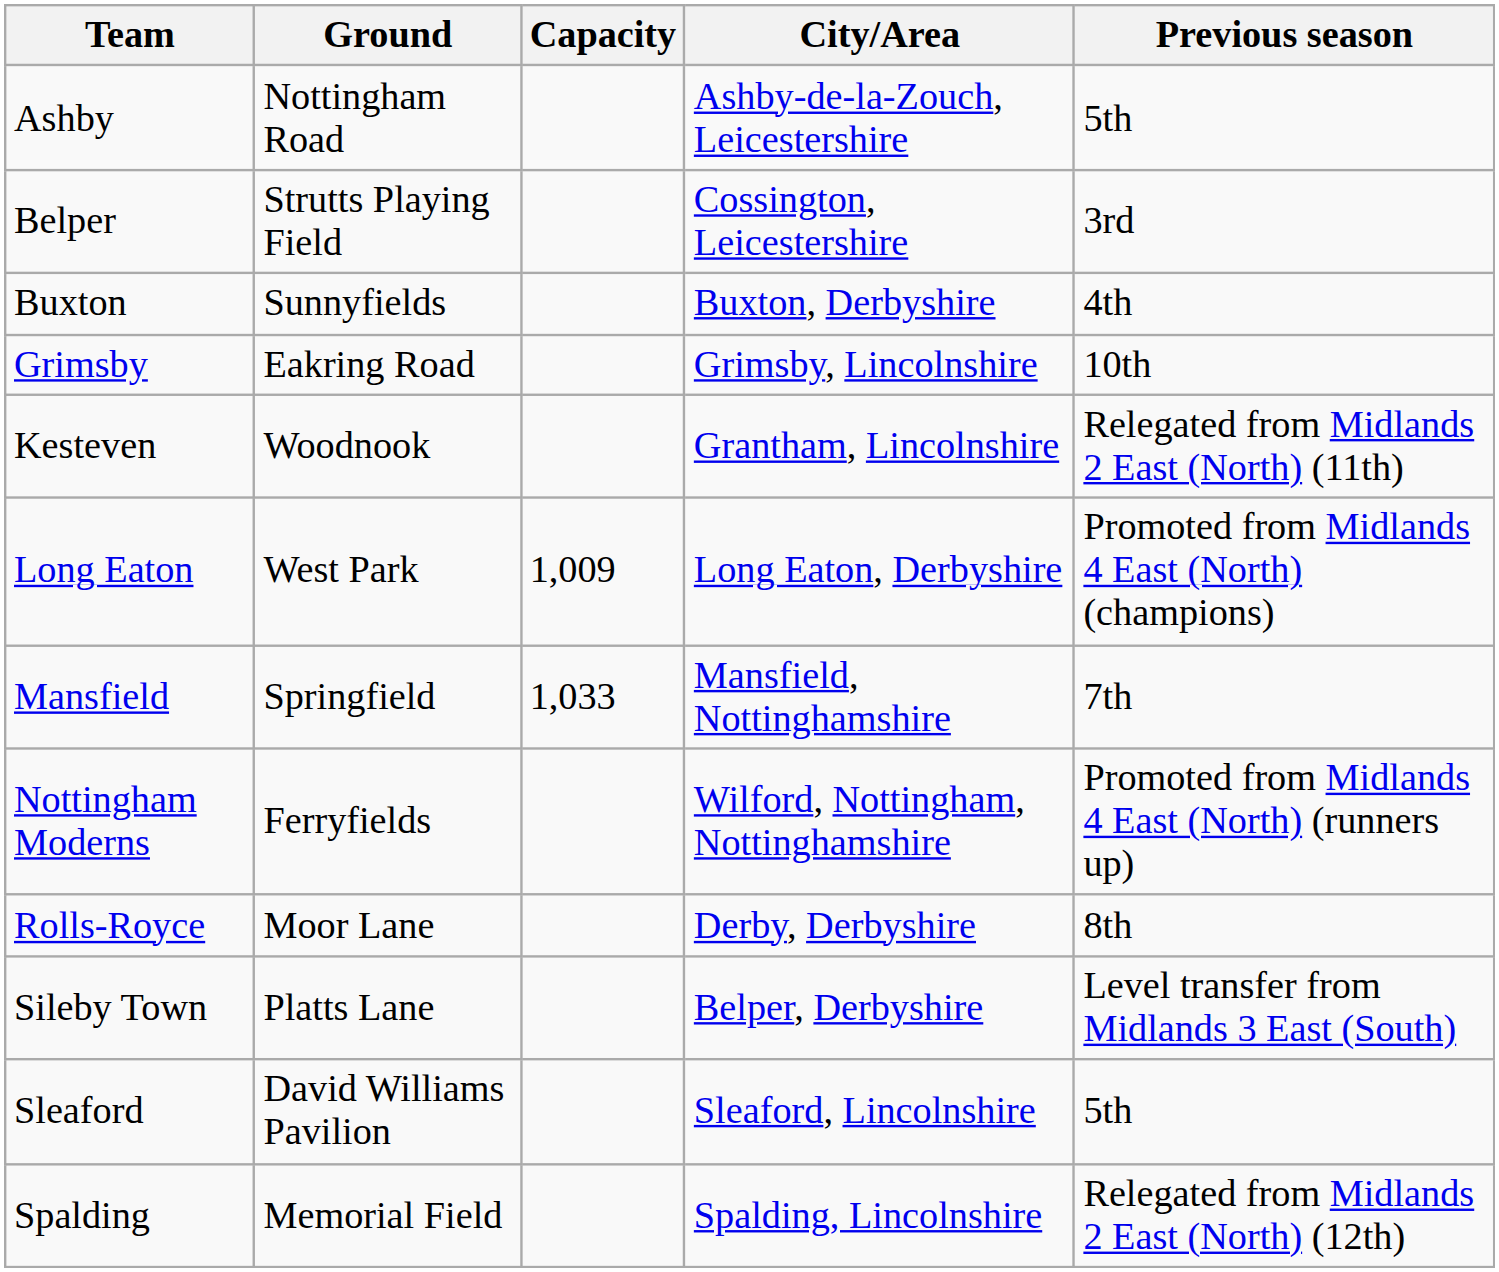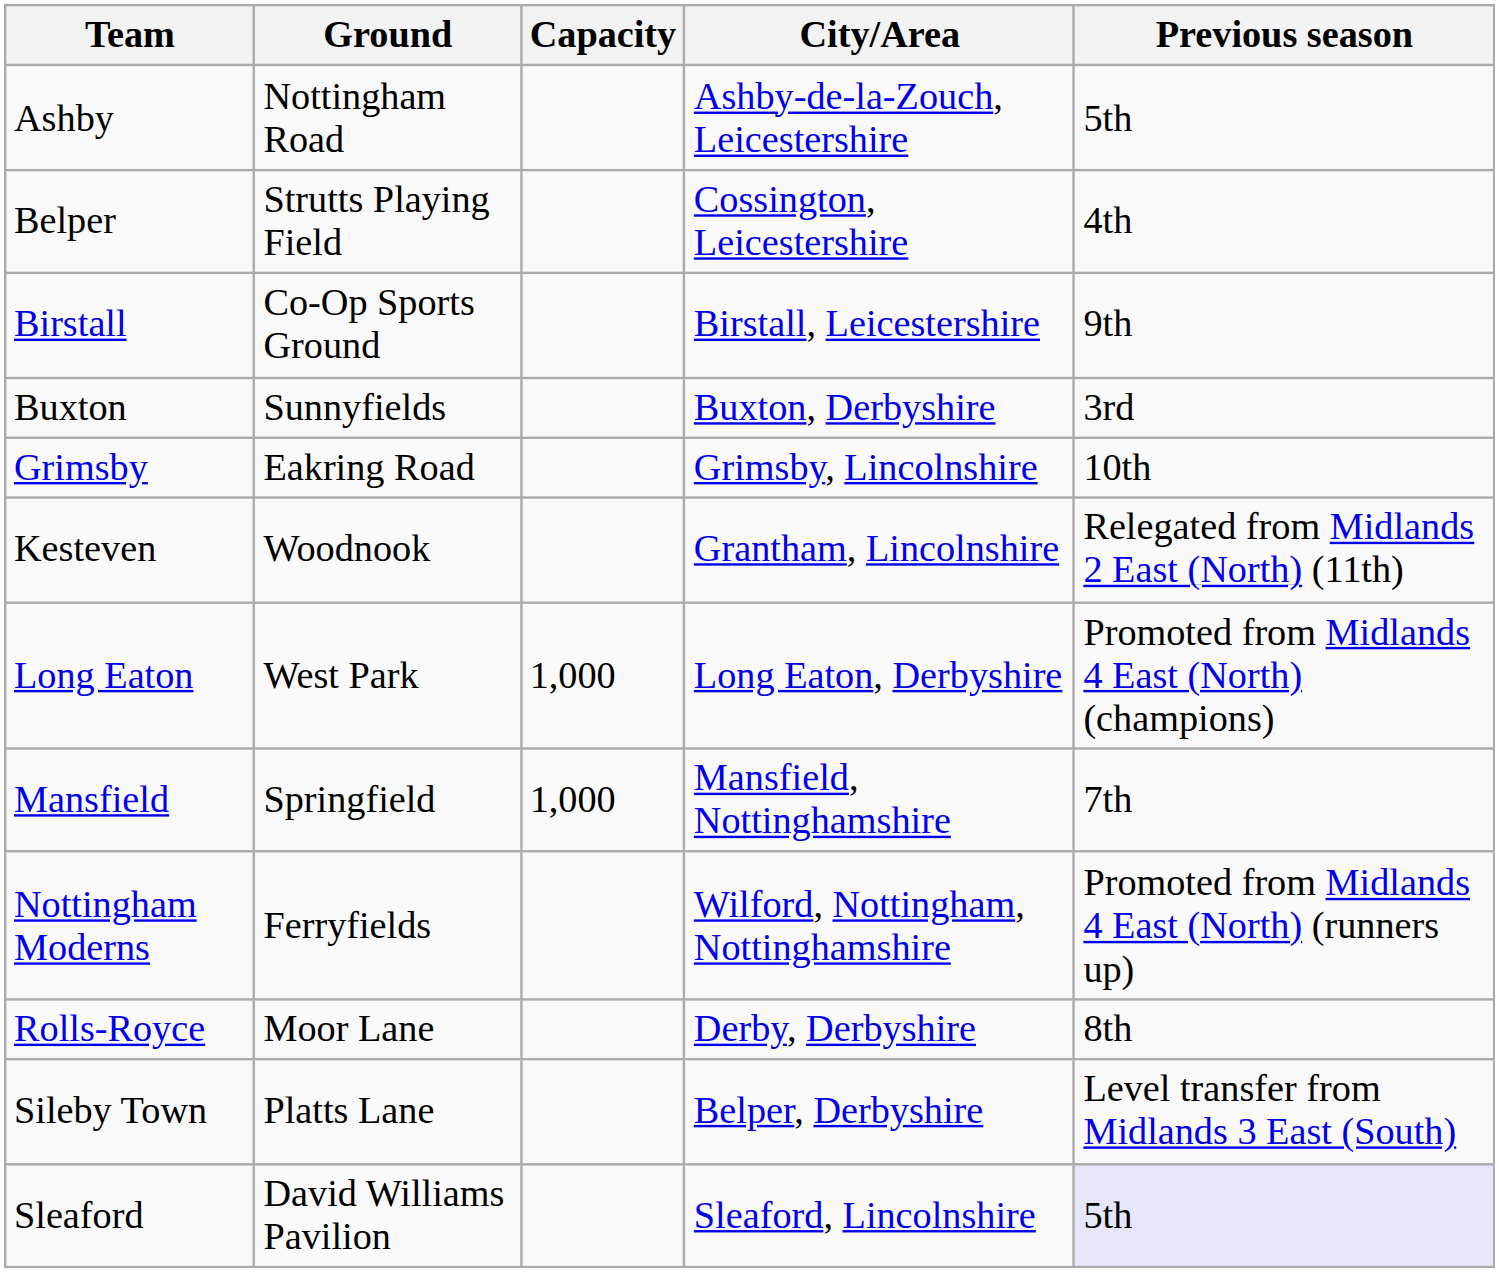Belper | Previous season: 3rd -> 4th
+ row: Birstall | Co-Op Sports Ground | Birstall, Leicestershire | 9th
Buxton | Previous season: 4th -> 3rd
Long Eaton | Capacity: 1,009 -> 1,000
Mansfield | Capacity: 1,033 -> 1,000
Sleaford | Previous season: no background -> lavender background
- row: Spalding | Memorial Field | Spalding, Lincolnshire | Relegated from Midlands 2 East (North) (12th)
